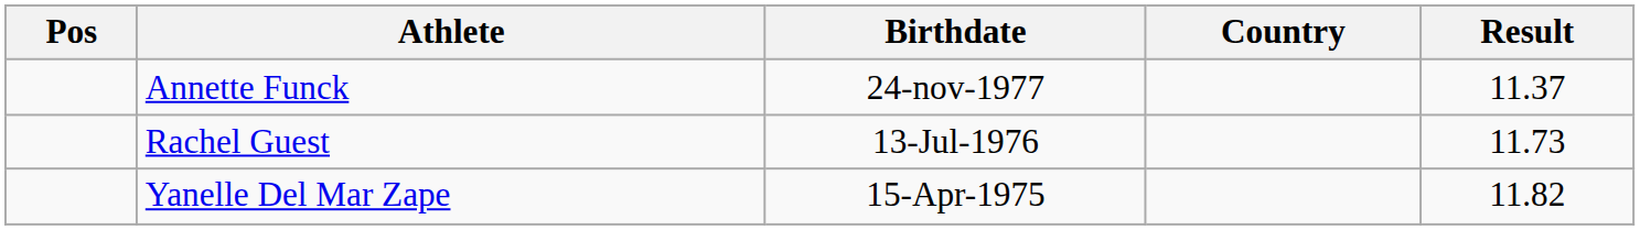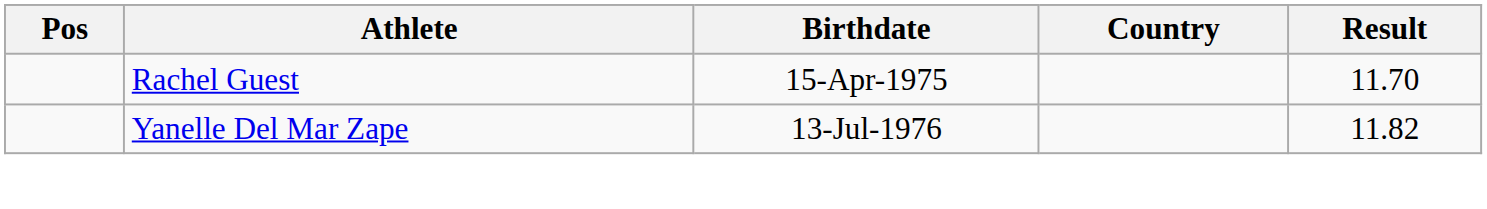- row: Annette Funck | 24-nov-1977 | 11.37
Rachel Guest | Birthdate: 13-Jul-1976 -> 15-Apr-1975
Rachel Guest | Result: 11.73 -> 11.70
Yanelle Del Mar Zape | Birthdate: 15-Apr-1975 -> 13-Jul-1976
